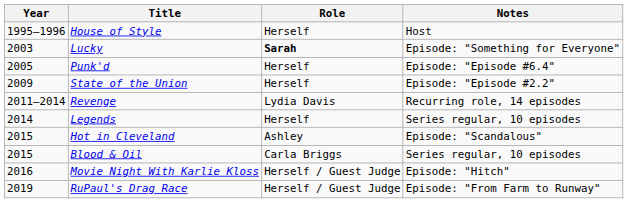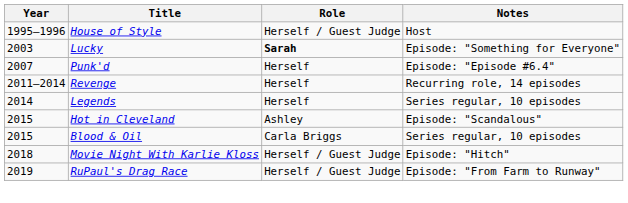House of Style | Role: Herself -> Herself / Guest Judge
Punk'd | Year: 2005 -> 2007
- row: 2009 | State of the Union | Herself | Episode: "Episode #2.2"
Revenge | Role: Lydia Davis -> Herself
Movie Night With Karlie Kloss | Year: 2016 -> 2018
